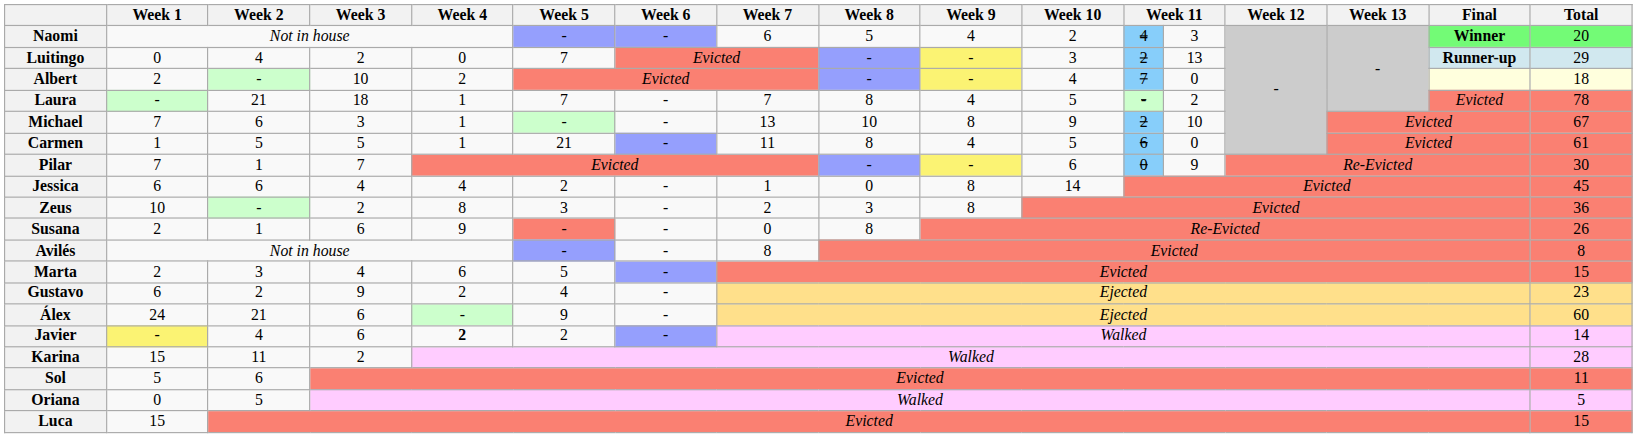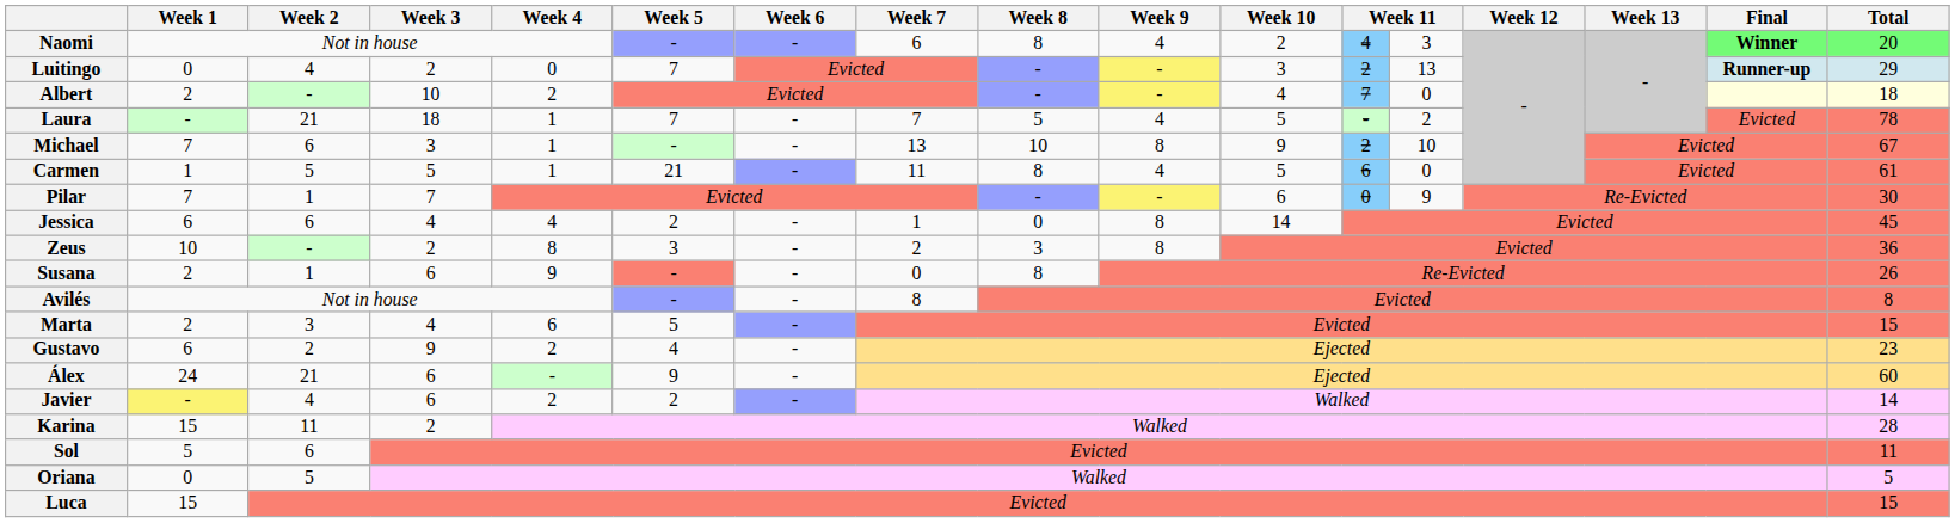Naomi | Week 8: 5 -> 8
Laura | Week 8: 8 -> 5
Javier | Week 4: bold -> normal
